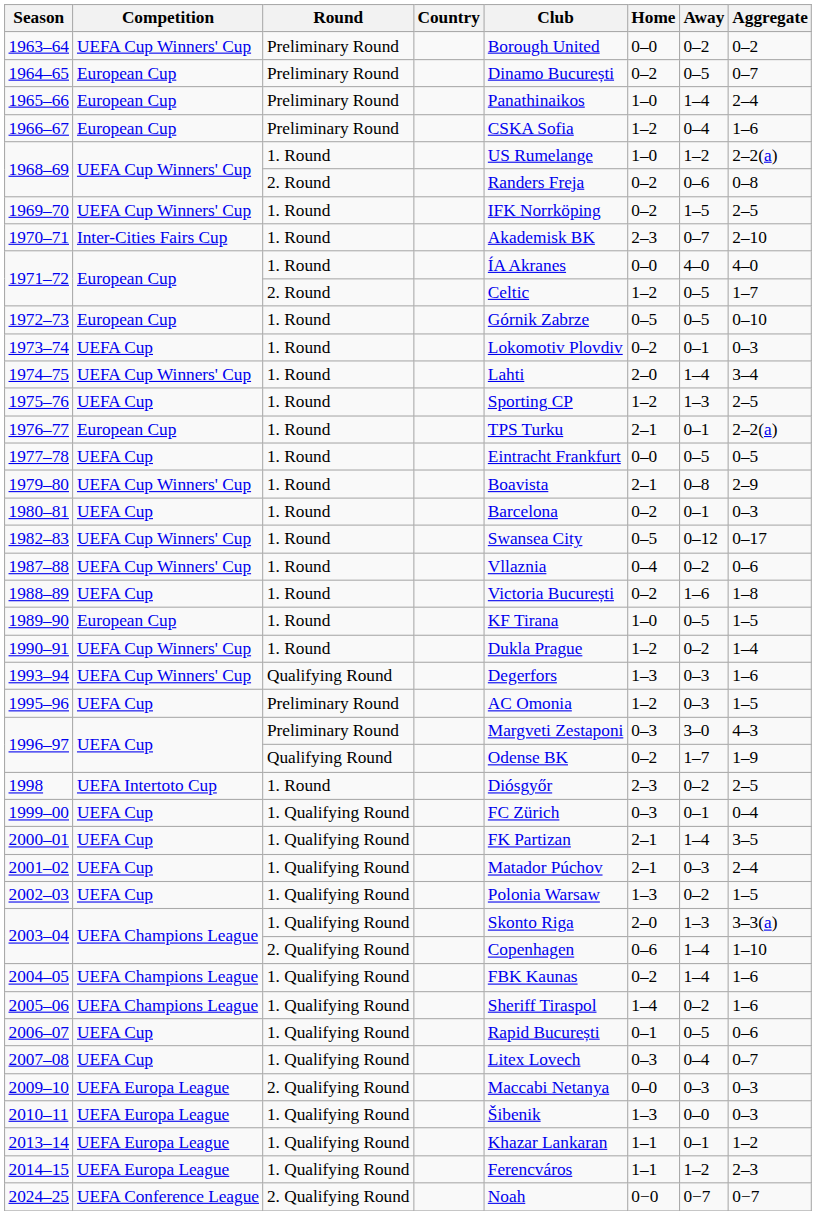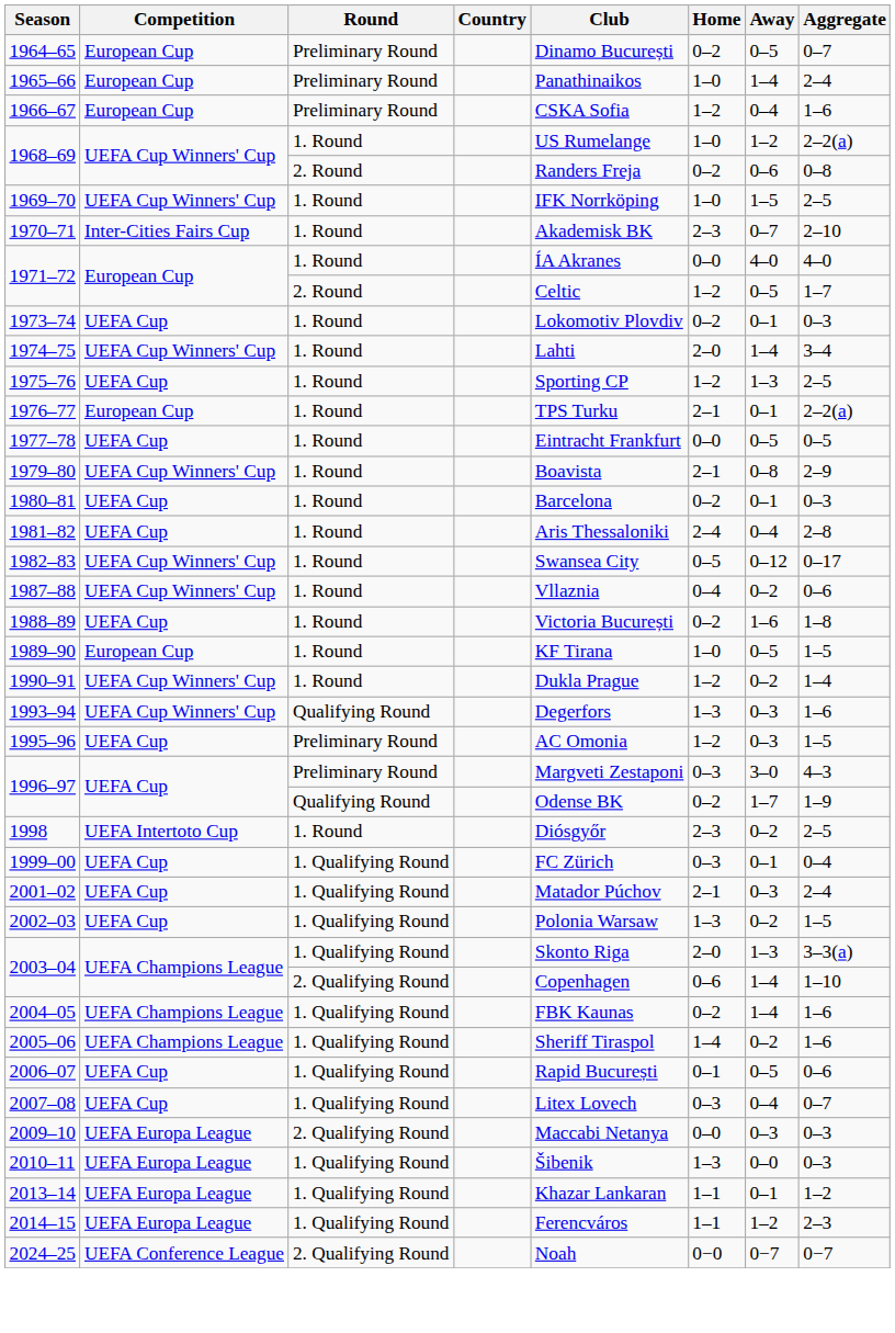- row: 1963–64 | UEFA Cup Winners' Cup | Preliminary Round | Borough United | 0–0 | 0–2 | 0–2
1969–70 | Home: 0–2 -> 1–0
- row: 1972–73 | European Cup | 1. Round | Górnik Zabrze | 0–5 | 0–5 | 0–10
+ row: 1981–82 | UEFA Cup | 1. Round | Aris Thessaloniki | 2–4 | 0–4 | 2–8
- row: 2000–01 | UEFA Cup | 1. Qualifying Round | FK Partizan | 2–1 | 1–4 | 3–5
